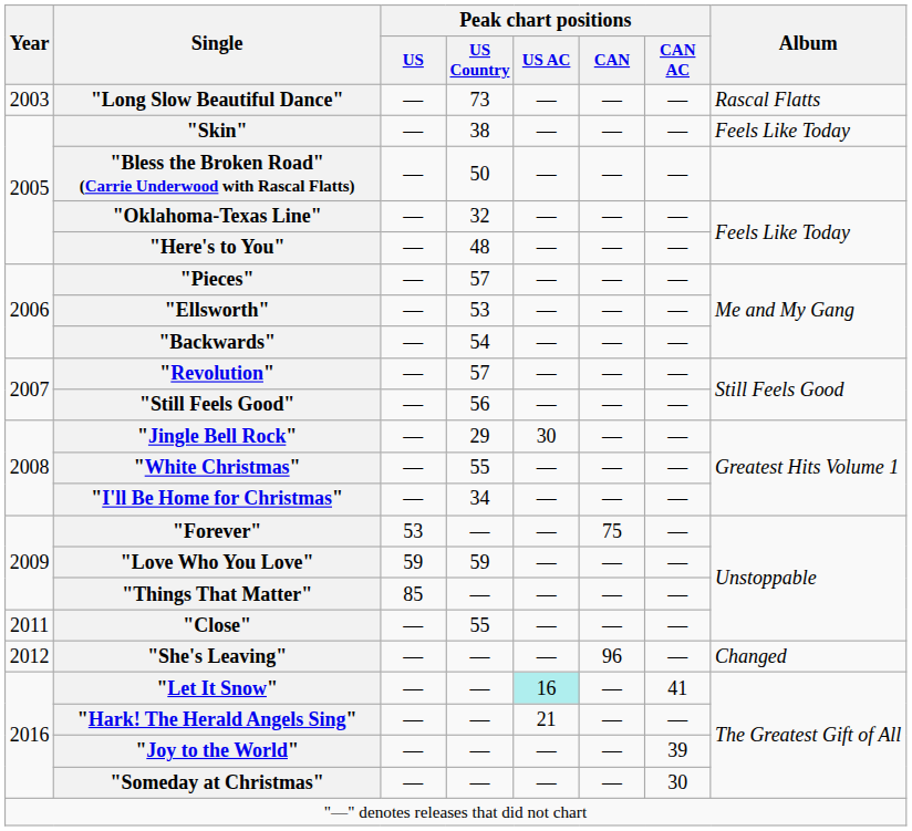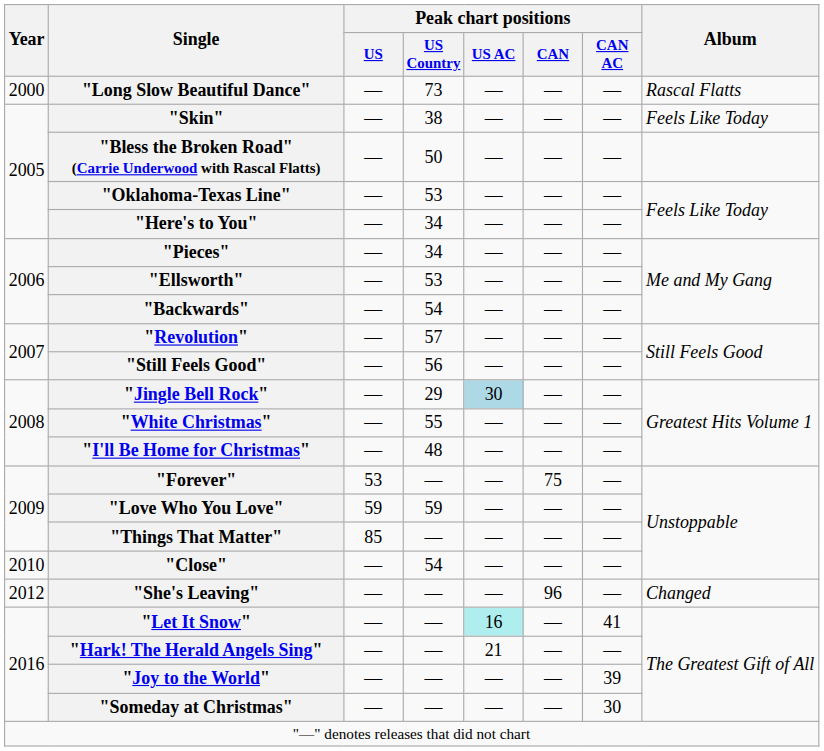"Long Slow Beautiful Dance" | Year: 2003 -> 2000
"Oklahoma-Texas Line" | Peak chart positions / US Country: 32 -> 53
"Here's to You" | Peak chart positions / US Country: 48 -> 34
"Pieces" | Peak chart positions / US Country: 57 -> 34
"Jingle Bell Rock" | Peak chart positions / US AC: no background -> lightblue background
"I'll Be Home for Christmas" | Peak chart positions / US Country: 34 -> 48
"Close" | Year: 2011 -> 2010
"Close" | Peak chart positions / US Country: 55 -> 54
